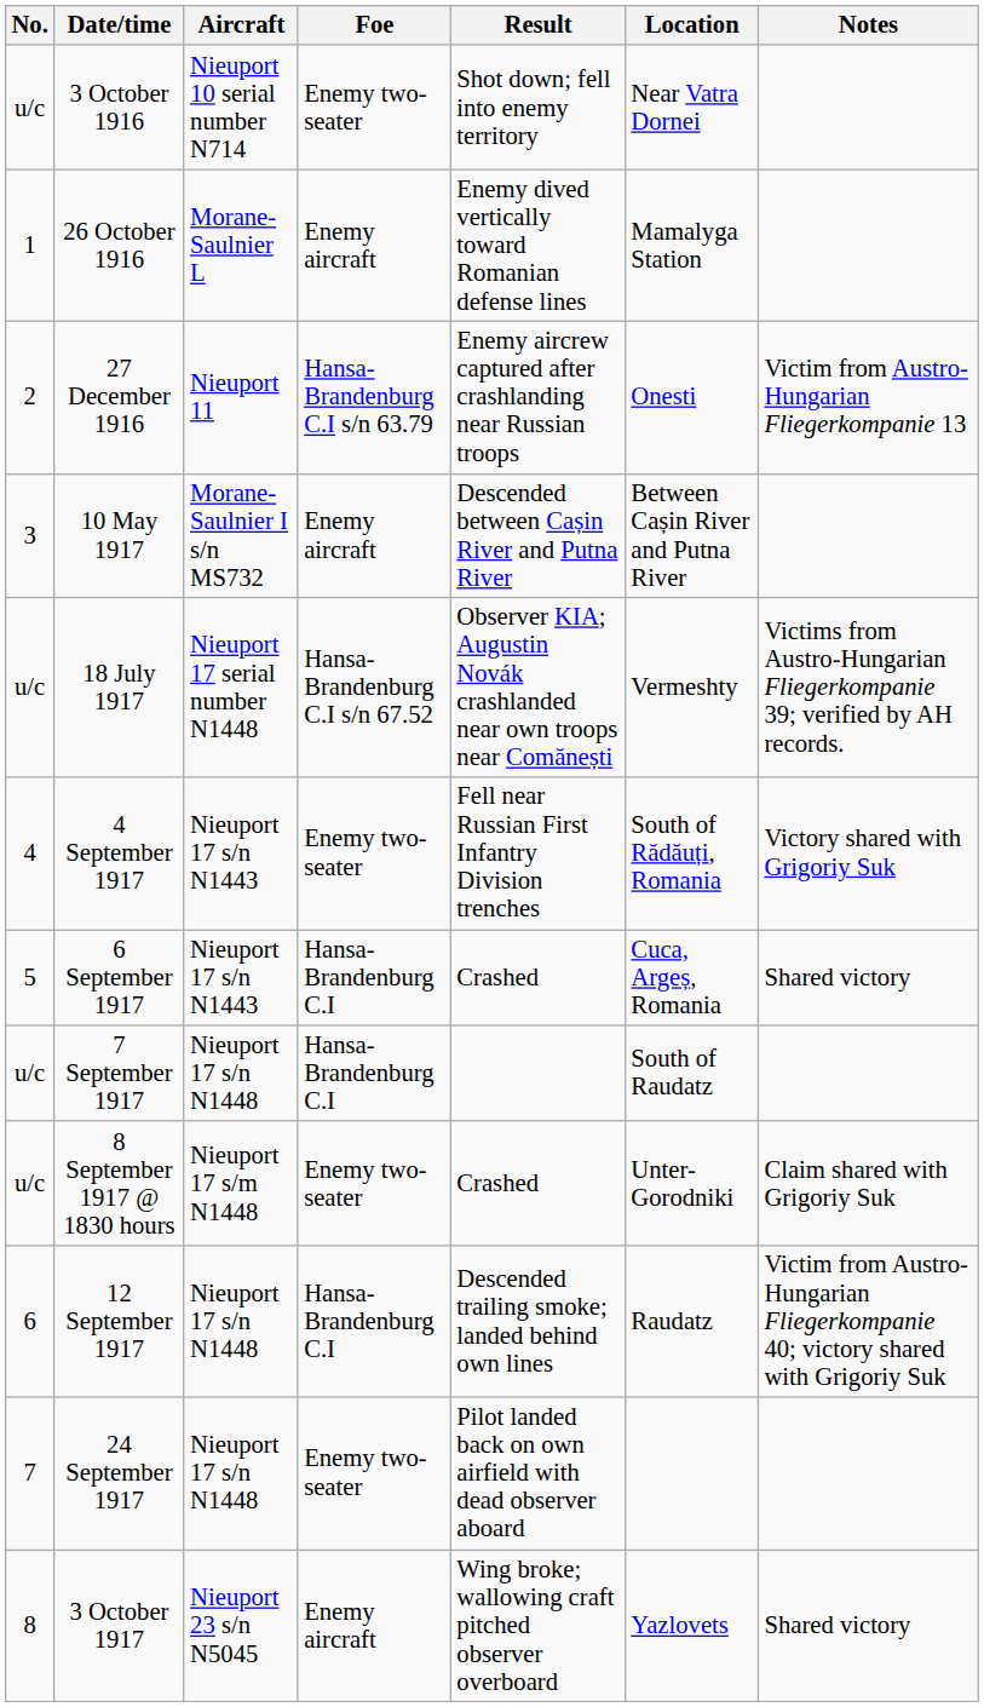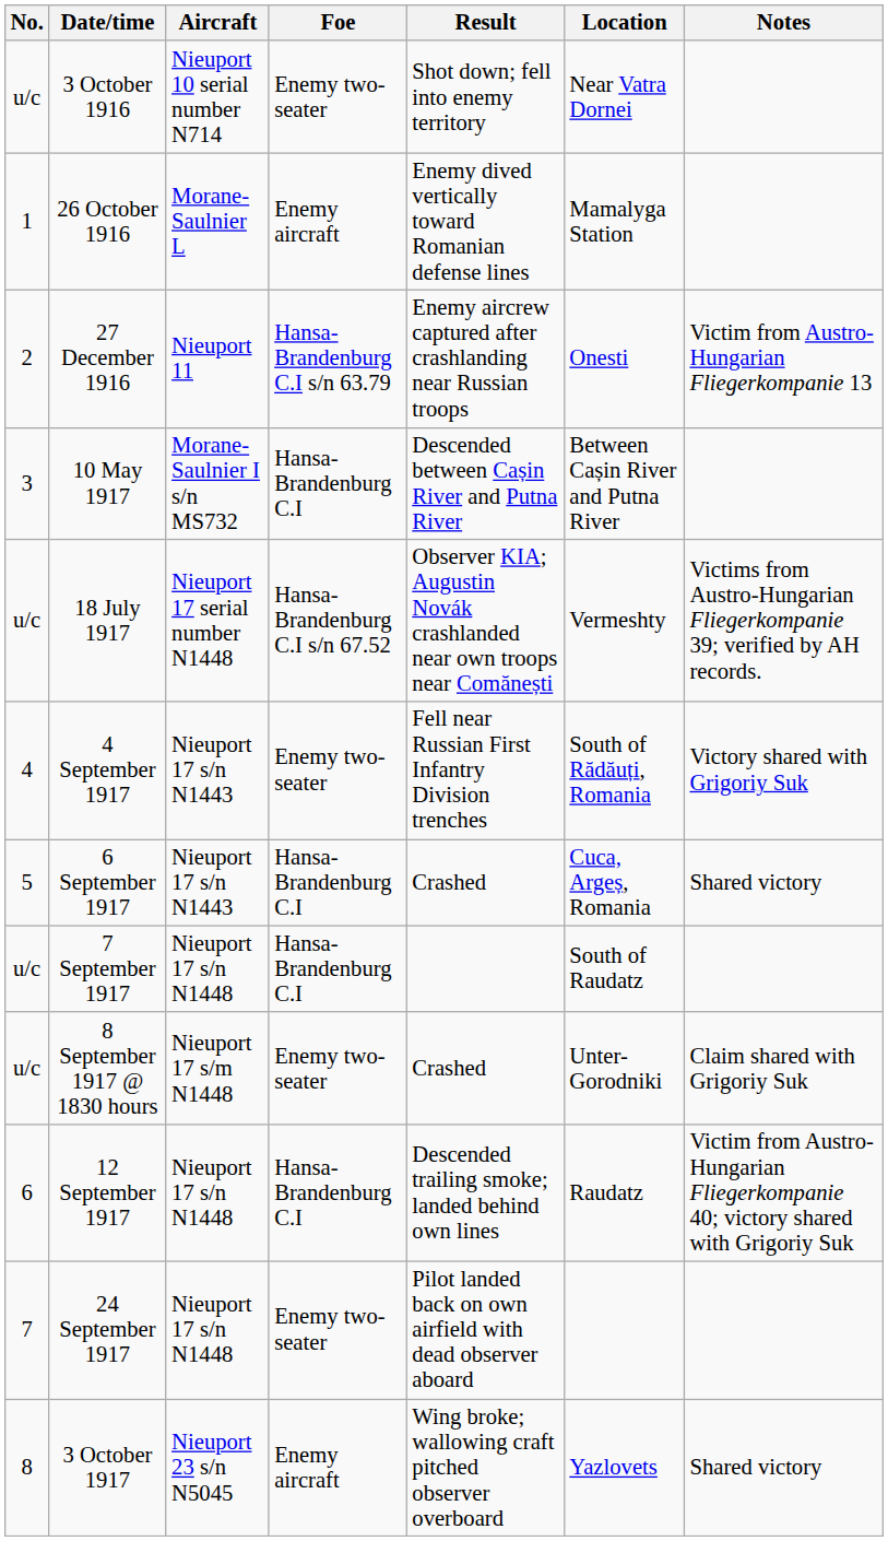10 May 1917 | Foe: Enemy aircraft -> Hansa-Brandenburg C.I
